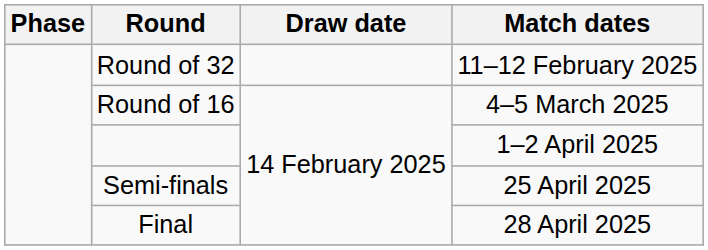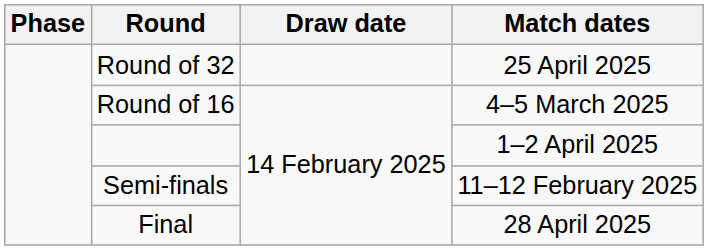Round of 32 | Match dates: 11–12 February 2025 -> 25 April 2025
Semi-finals | Match dates: 25 April 2025 -> 11–12 February 2025
